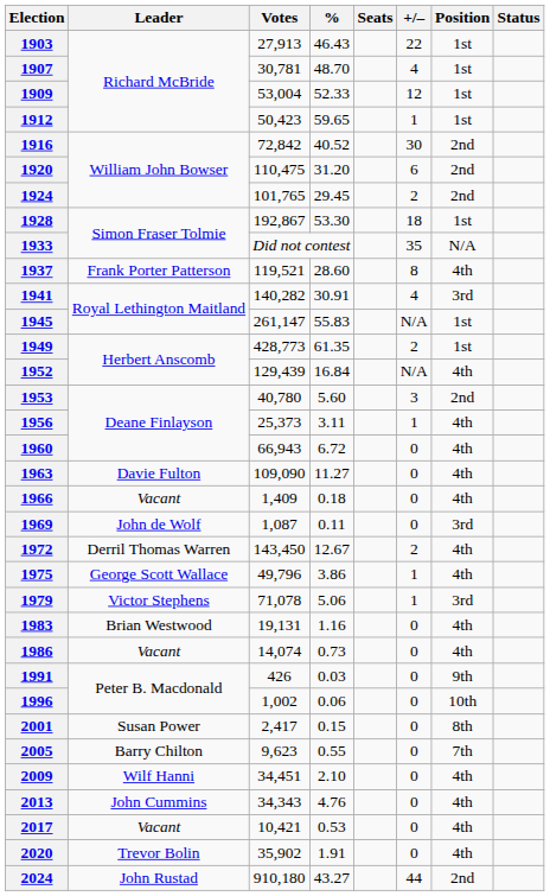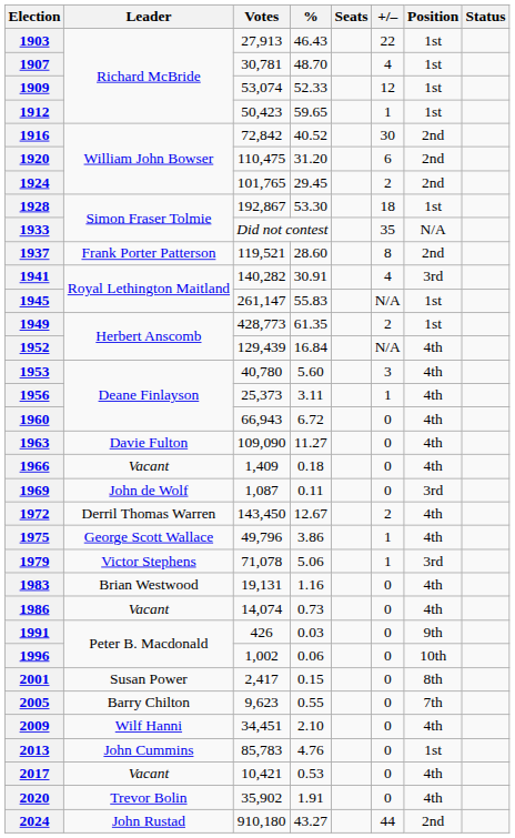1909 | Votes: 53,004 -> 53,074
1937 | Position: 4th -> 2nd
1953 | Position: 2nd -> 4th
2013 | Votes: 34,343 -> 85,783
2013 | Position: 4th -> 1st
